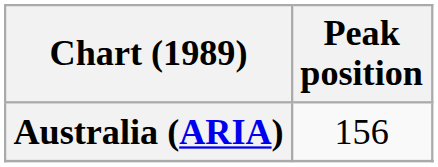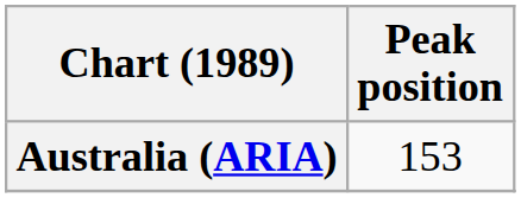Australia (ARIA) | Peak position: 156 -> 153
